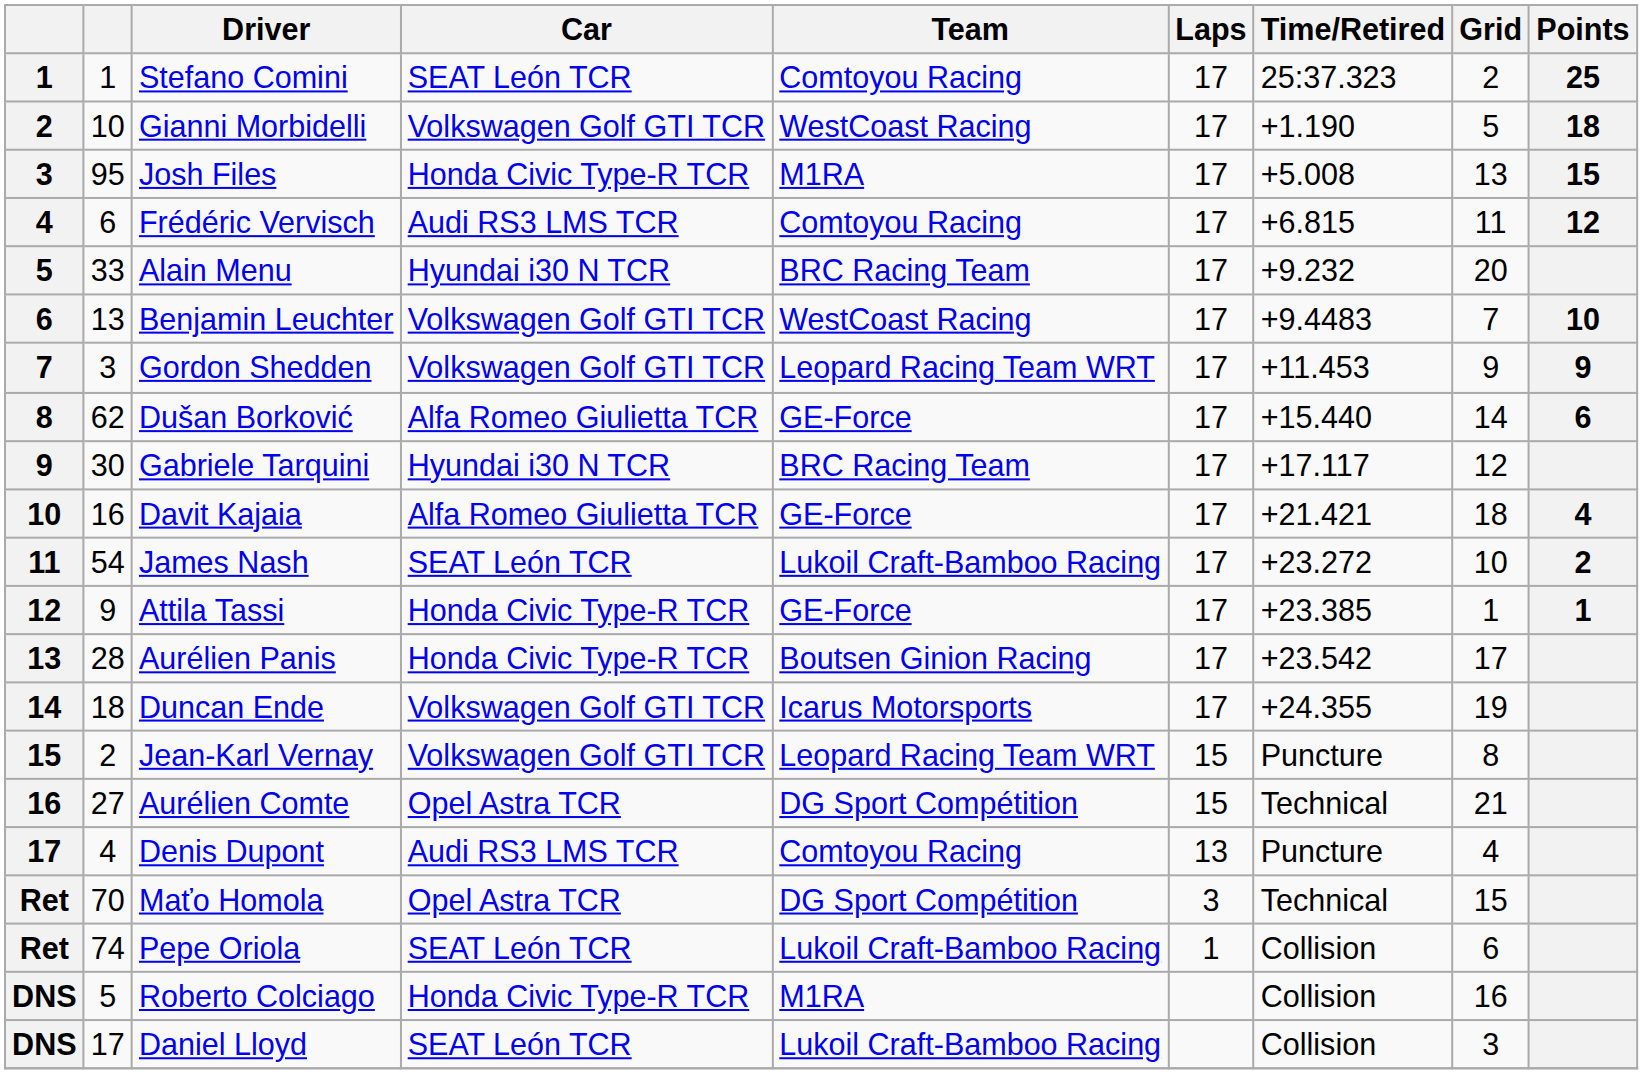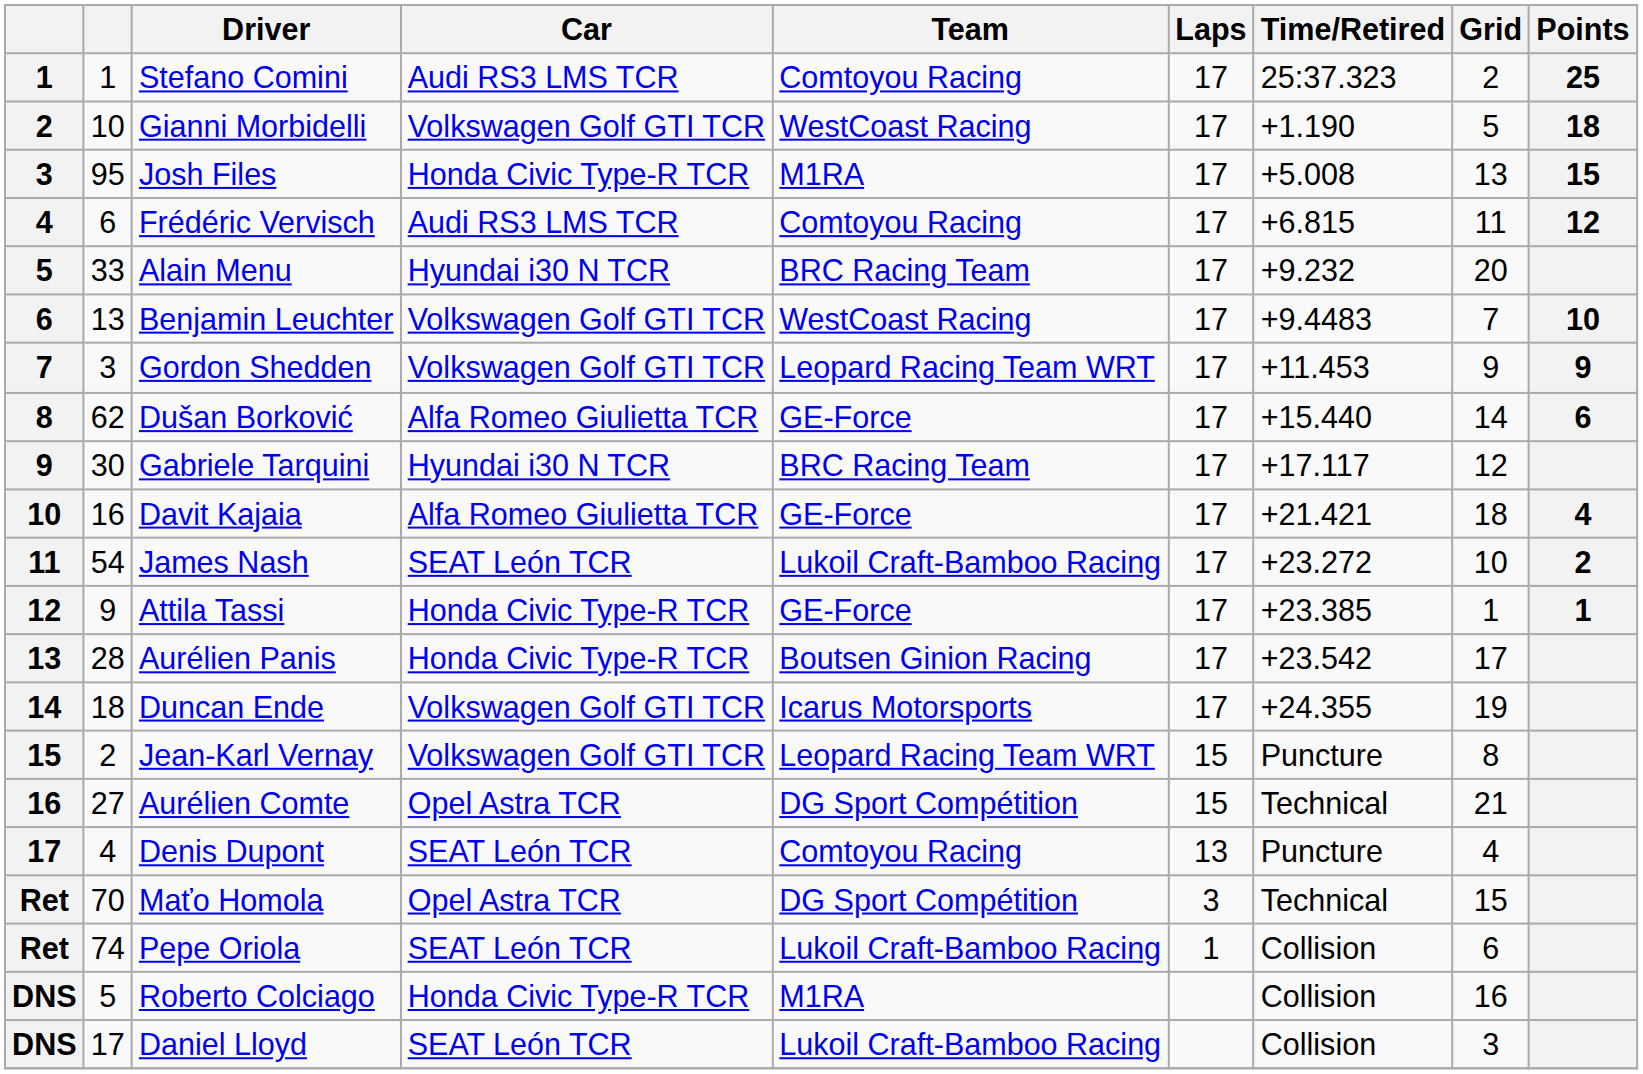Stefano Comini | Car: SEAT León TCR -> Audi RS3 LMS TCR
Denis Dupont | Car: Audi RS3 LMS TCR -> SEAT León TCR
